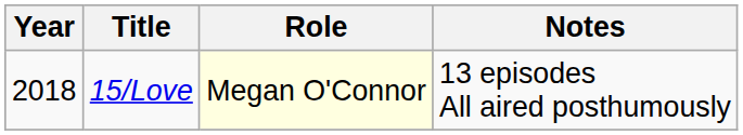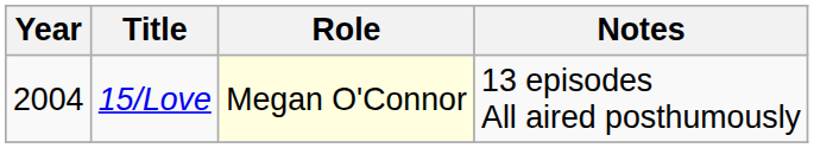15/Love | Year: 2018 -> 2004
